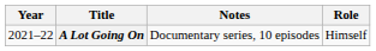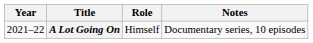columns swapped: Role <-> Notes
